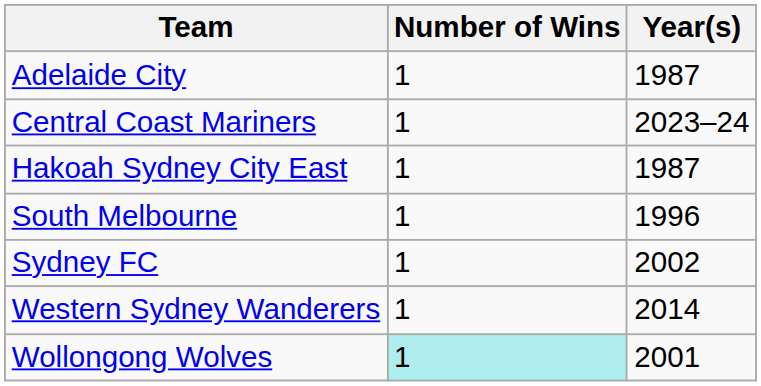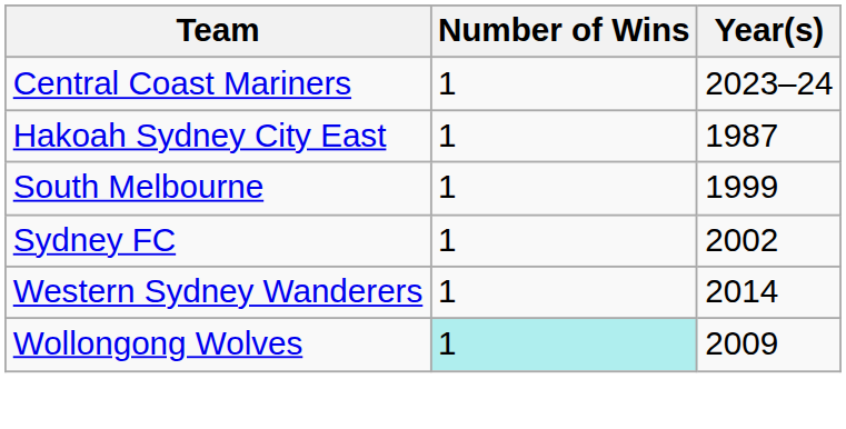- row: Adelaide City | 1 | 1987
South Melbourne | Year(s): 1996 -> 1999
Wollongong Wolves | Year(s): 2001 -> 2009
